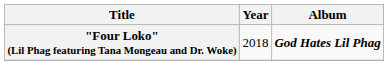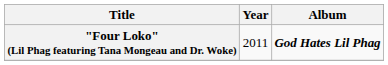"Four Loko" (Lil Phag featuring Tana Mongeau and Dr. Woke) | Year: 2018 -> 2011
